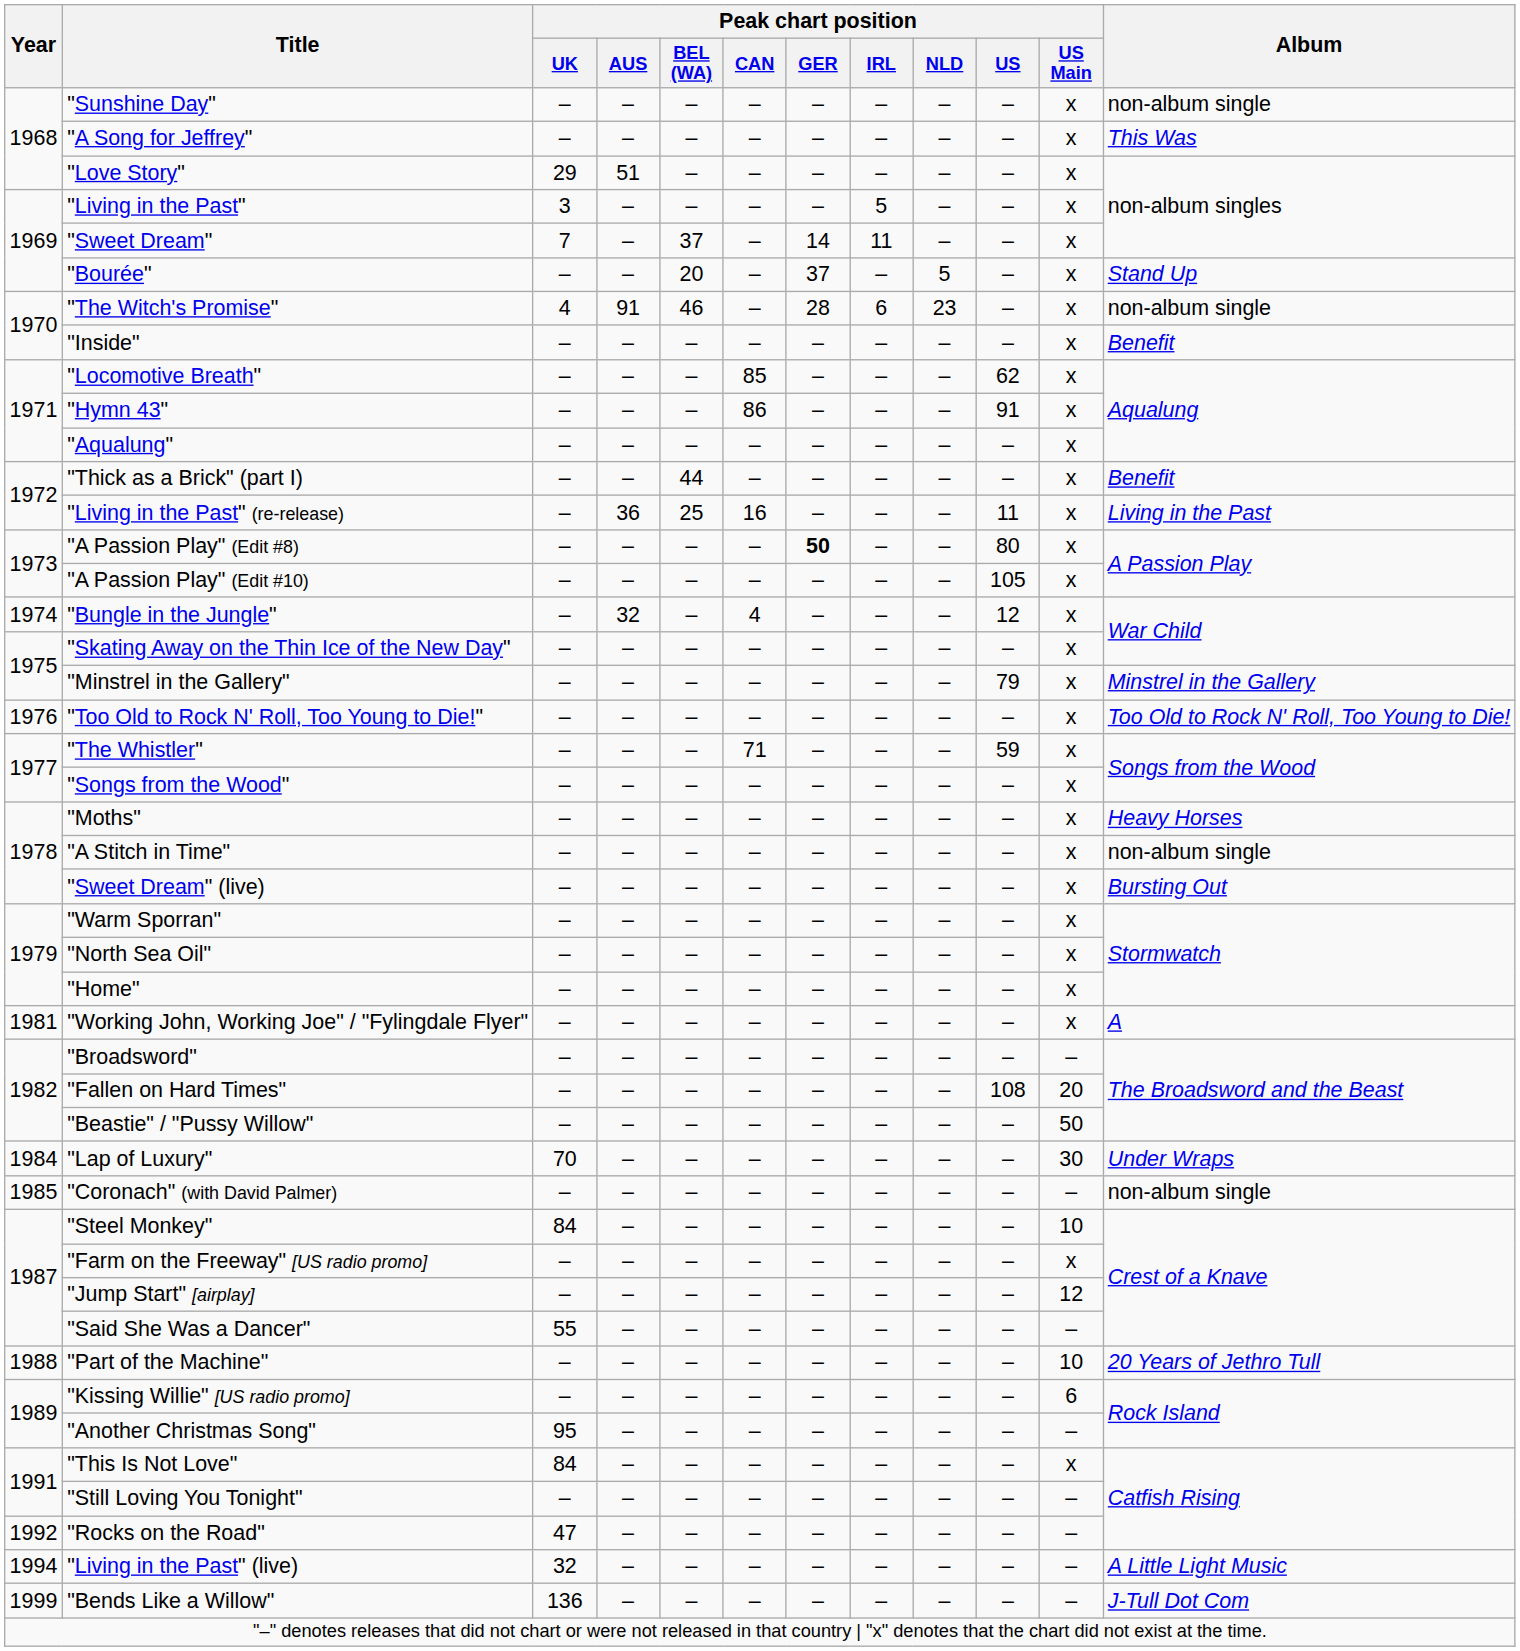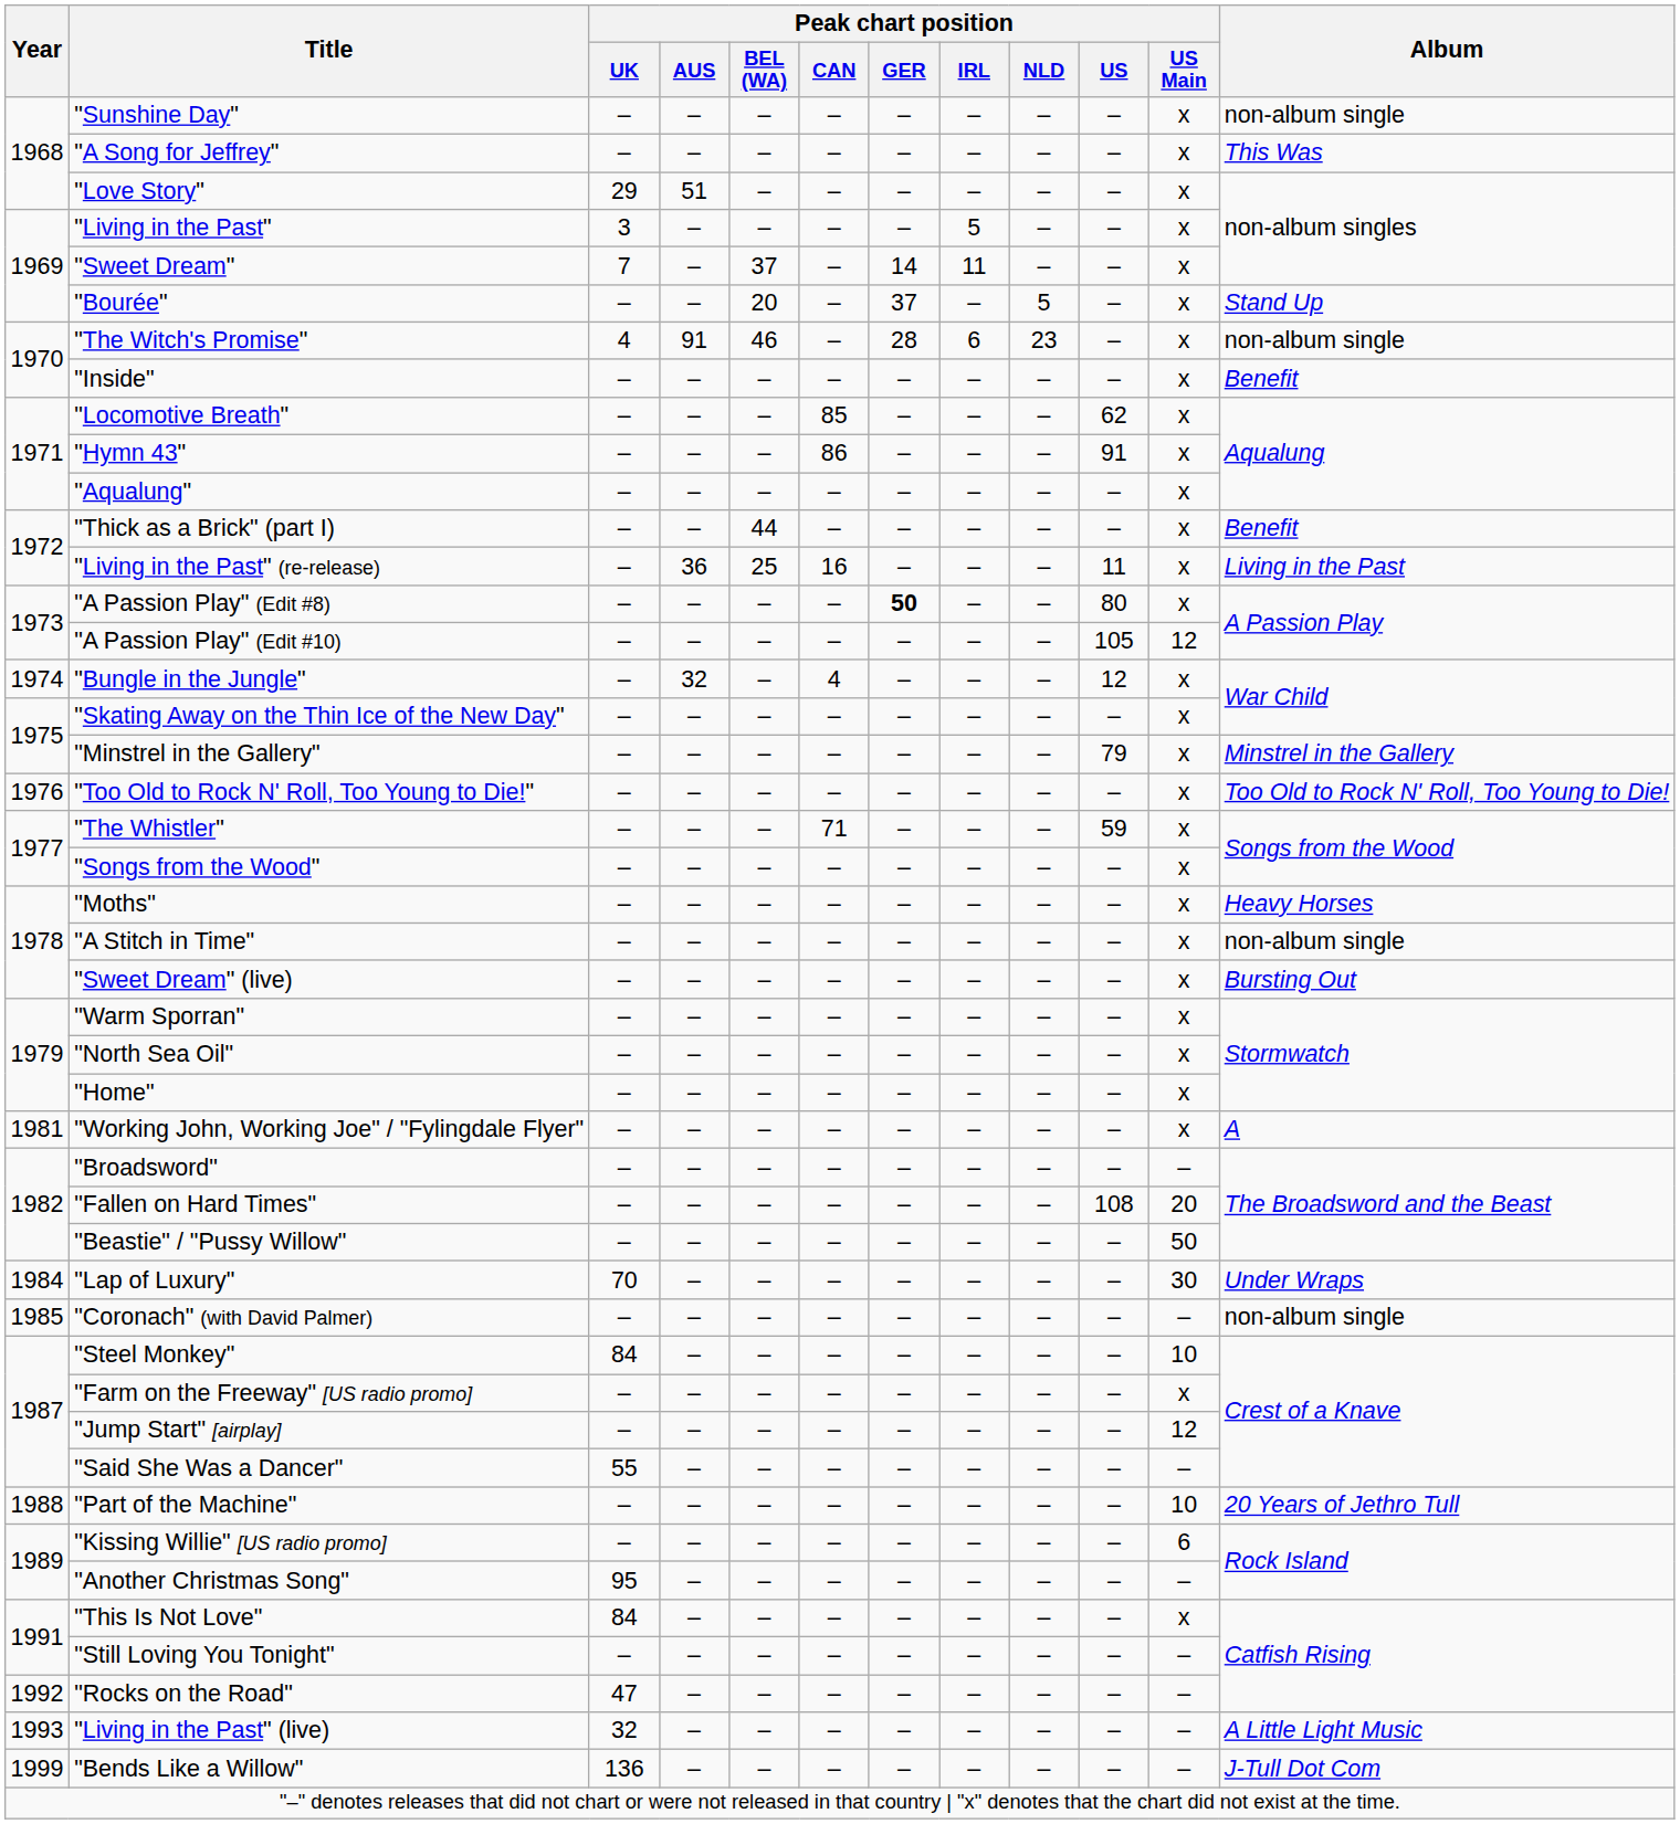"A Passion Play" (Edit #10) | Peak chart position / US Main: x -> 12
"Living in the Past" (live) | Year: 1994 -> 1993
